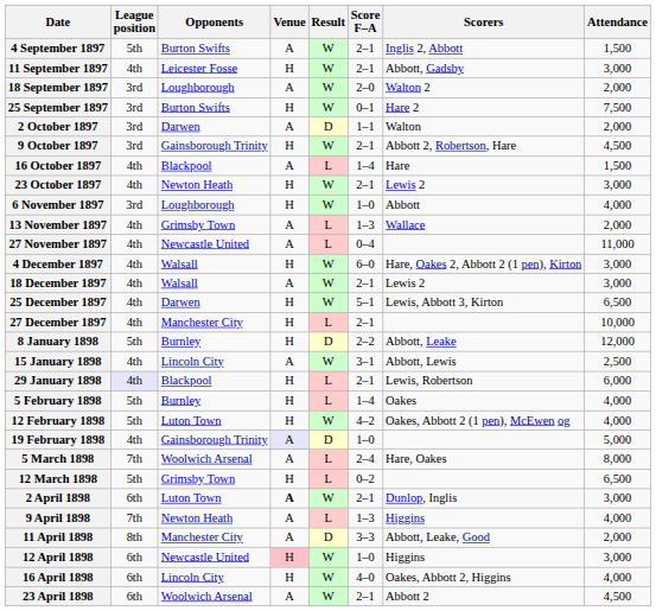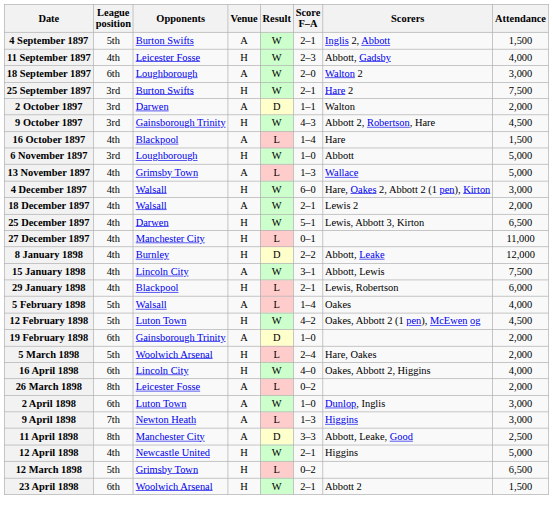11 September 1897 | Score F–A: 2–1 -> 2–3
11 September 1897 | Attendance: 3,000 -> 4,000
18 September 1897 | League position: 3rd -> 6th
18 September 1897 | Attendance: 2,000 -> 3,000
25 September 1897 | Score F–A: 0–1 -> 2–1
9 October 1897 | Score F–A: 2–1 -> 4–3
- row: 23 October 1897 | 4th | Newton Heath | H | W | 2–1 | Lewis 2 | 3,000
6 November 1897 | Attendance: 4,000 -> 5,000
13 November 1897 | Attendance: 2,000 -> 5,000
- row: 27 November 1897 | 4th | Newcastle United | A | L | 0–4 | 11,000
18 December 1897 | Attendance: 3,000 -> 2,000
27 December 1897 | Score F–A: 2–1 -> 0–1
27 December 1897 | Attendance: 10,000 -> 11,000
8 January 1898 | League position: 5th -> 4th
15 January 1898 | Attendance: 2,500 -> 7,500
29 January 1898 | League position: lavender background -> no background
5 February 1898 | Opponents: Burnley -> Walsall
5 February 1898 | Venue: H -> A
12 February 1898 | Attendance: 4,000 -> 4,500
19 February 1898 | League position: 4th -> 6th
19 February 1898 | Venue: lavender background -> no background
19 February 1898 | Attendance: 5,000 -> 2,000
5 March 1898 | League position: 7th -> 5th
5 March 1898 | Venue: A -> H
5 March 1898 | Attendance: 8,000 -> 2,000
rows swapped: 12 March 1898 <-> 16 April 1898
+ row: 26 March 1898 | 8th | Leicester Fosse | A | L | 0–2 | 2,000
2 April 1898 | Venue: bold -> normal
2 April 1898 | Score F–A: 2–1 -> 1–0
9 April 1898 | Attendance: 4,000 -> 3,000
11 April 1898 | Attendance: 2,000 -> 2,500
12 April 1898 | League position: 6th -> 4th
12 April 1898 | Venue: pink background -> no background
12 April 1898 | Score F–A: 1–0 -> 2–1
12 April 1898 | Attendance: 3,000 -> 5,000
23 April 1898 | Venue: A -> H
23 April 1898 | Attendance: 4,500 -> 1,500
